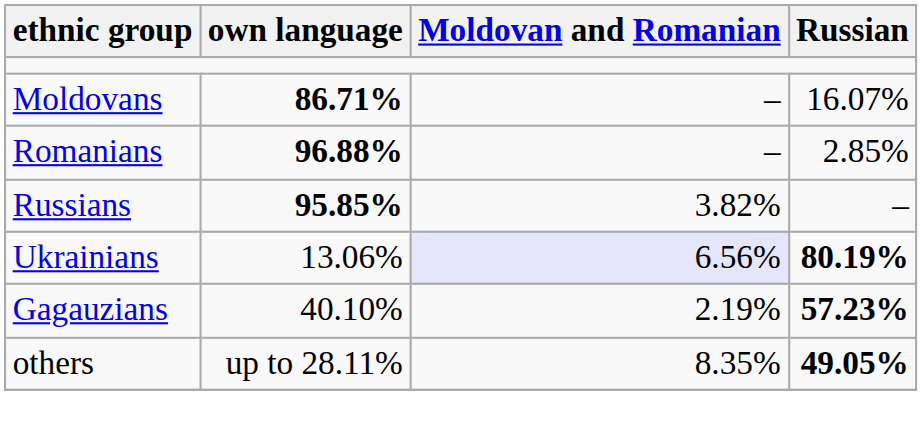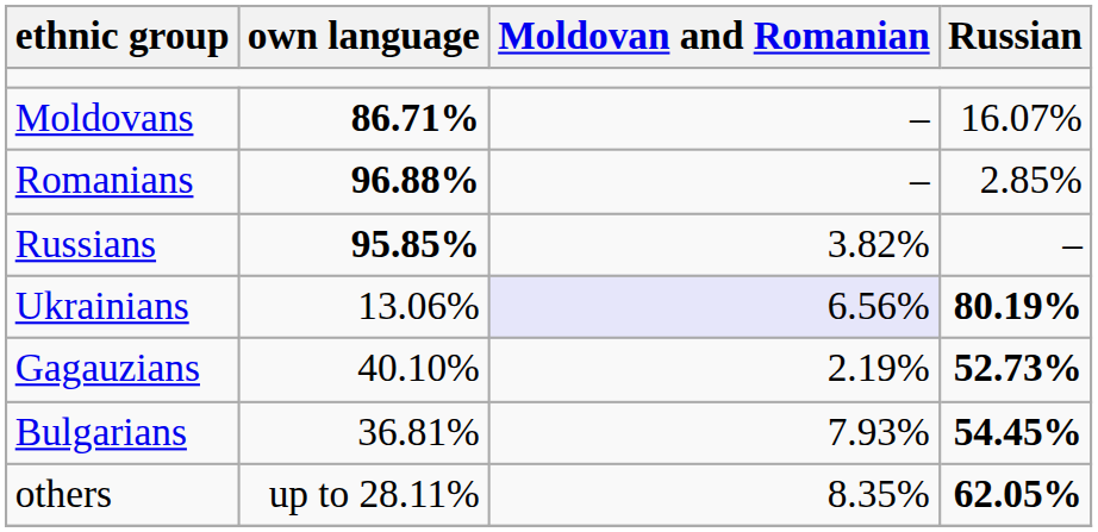Gagauzians | Russian: 57.23% -> 52.73%
+ row: Bulgarians | 36.81% | 7.93% | 54.45%
others | Russian: 49.05% -> 62.05%
